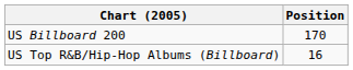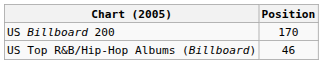US Top R&B/Hip-Hop Albums (Billboard) | Position: 16 -> 46
